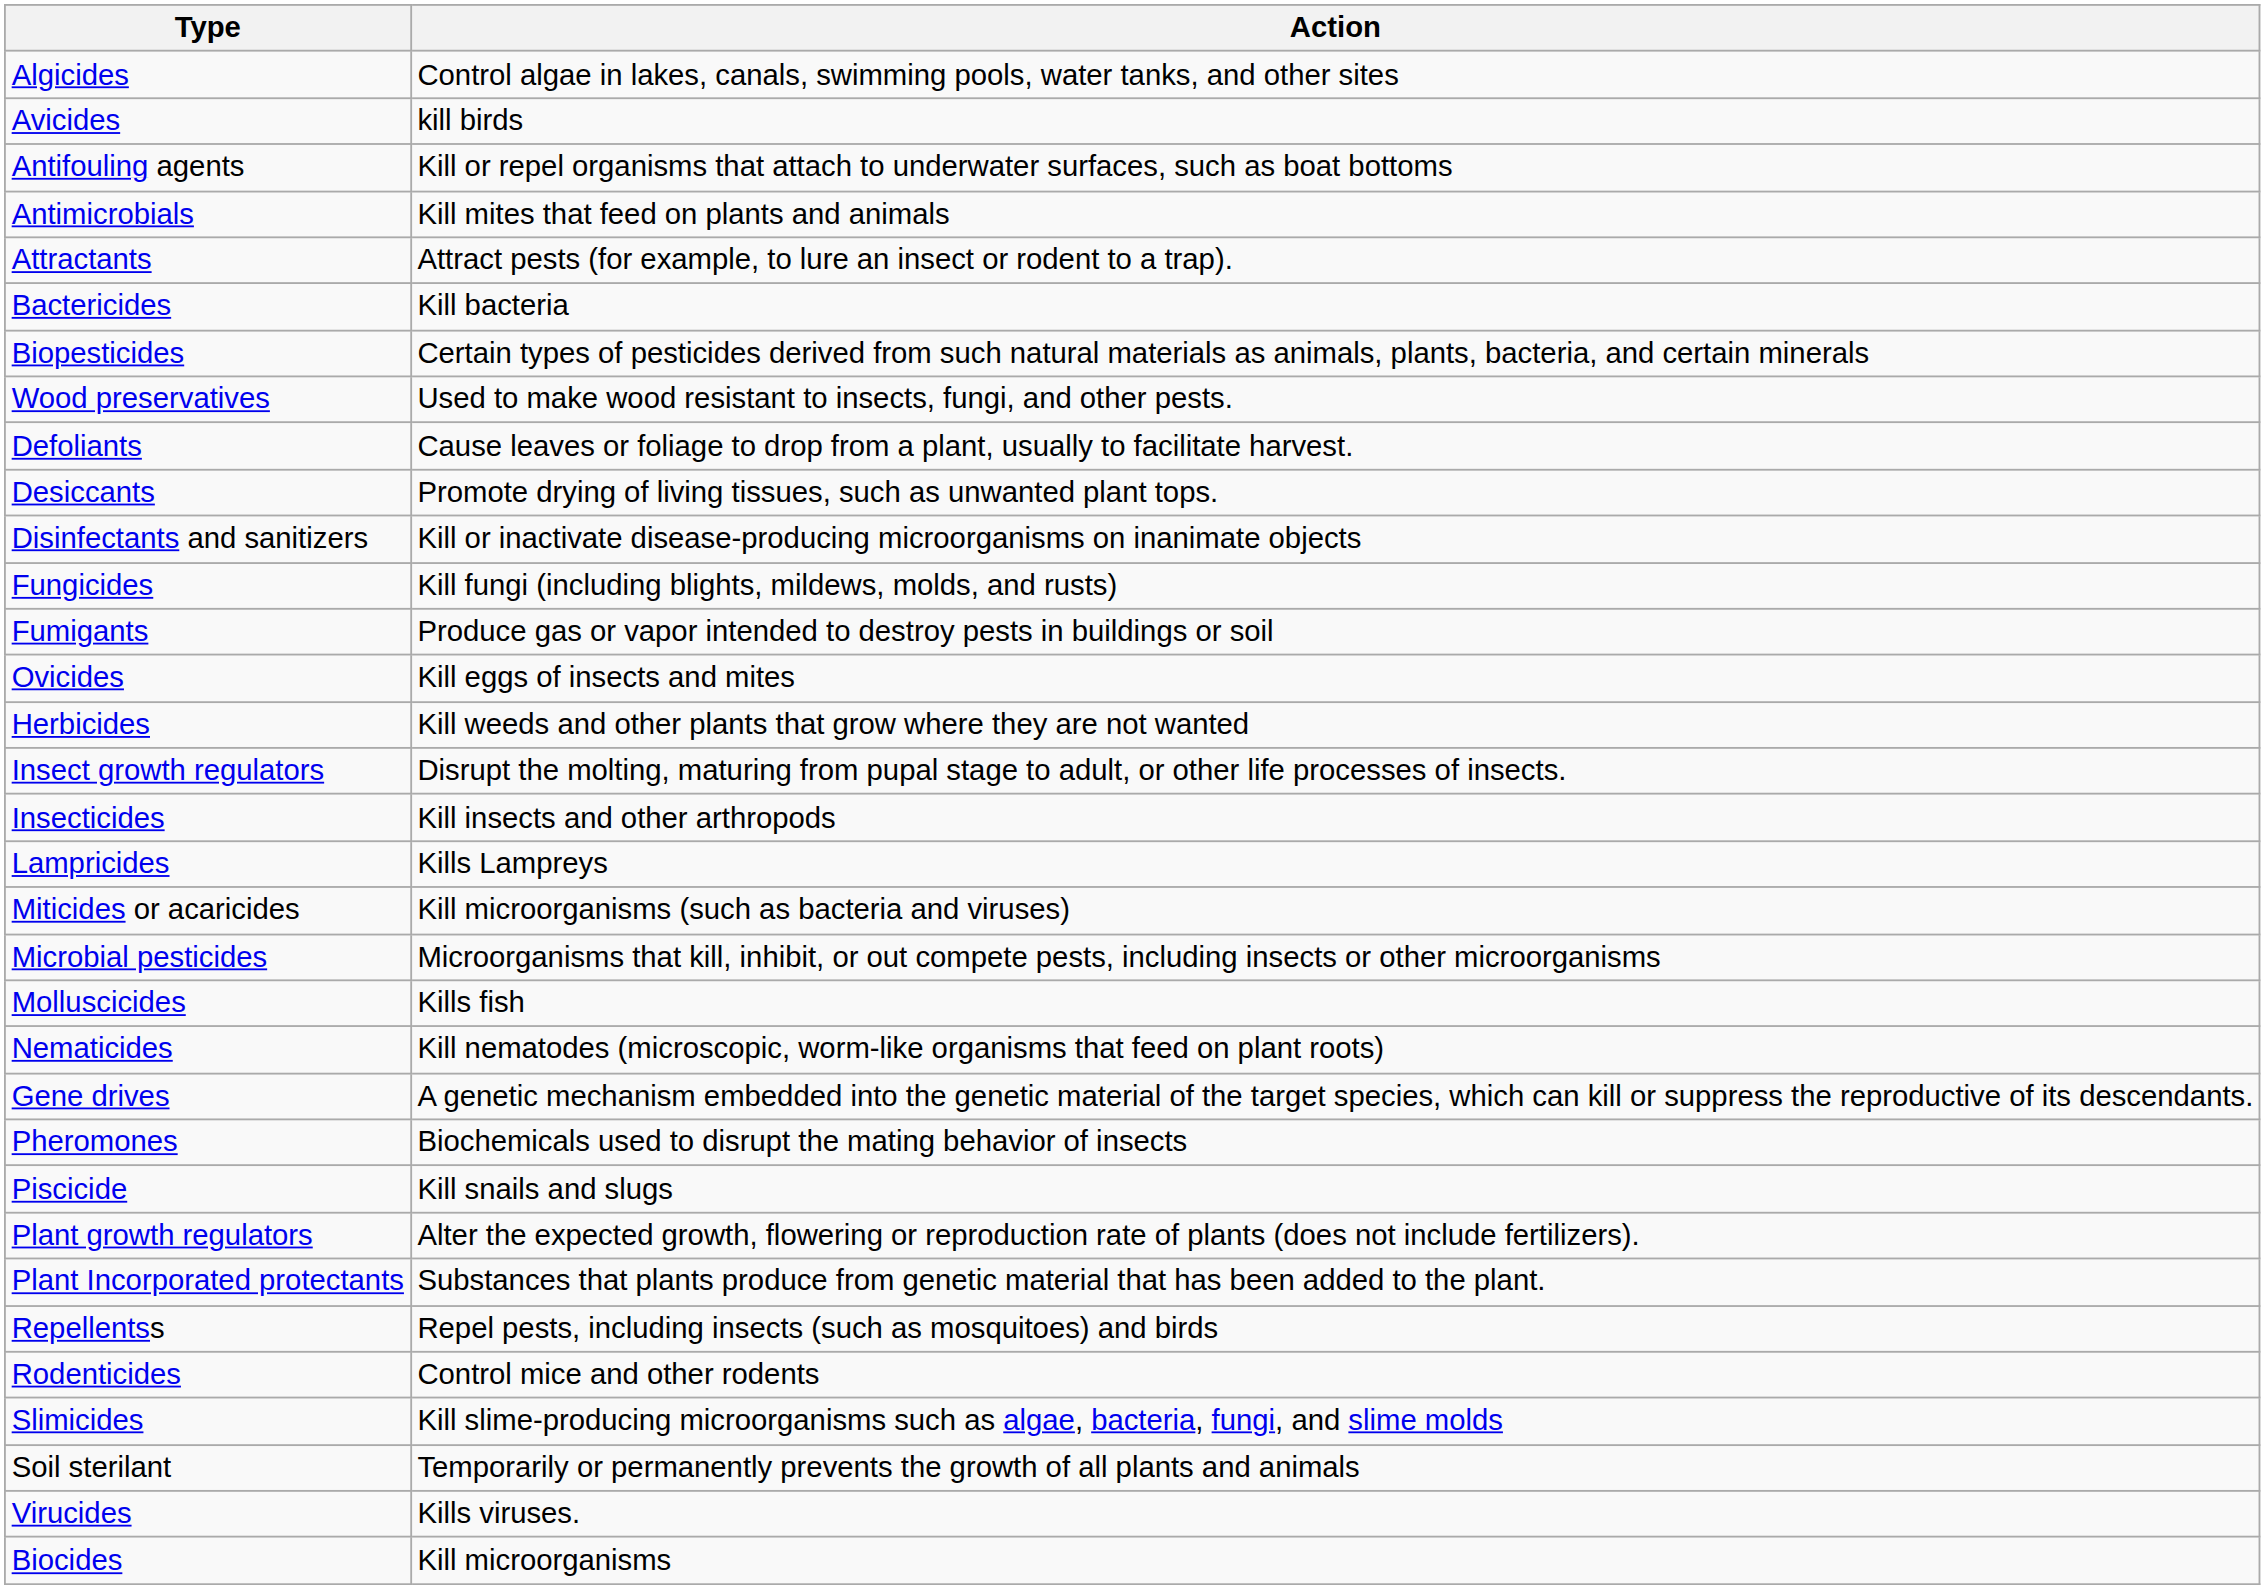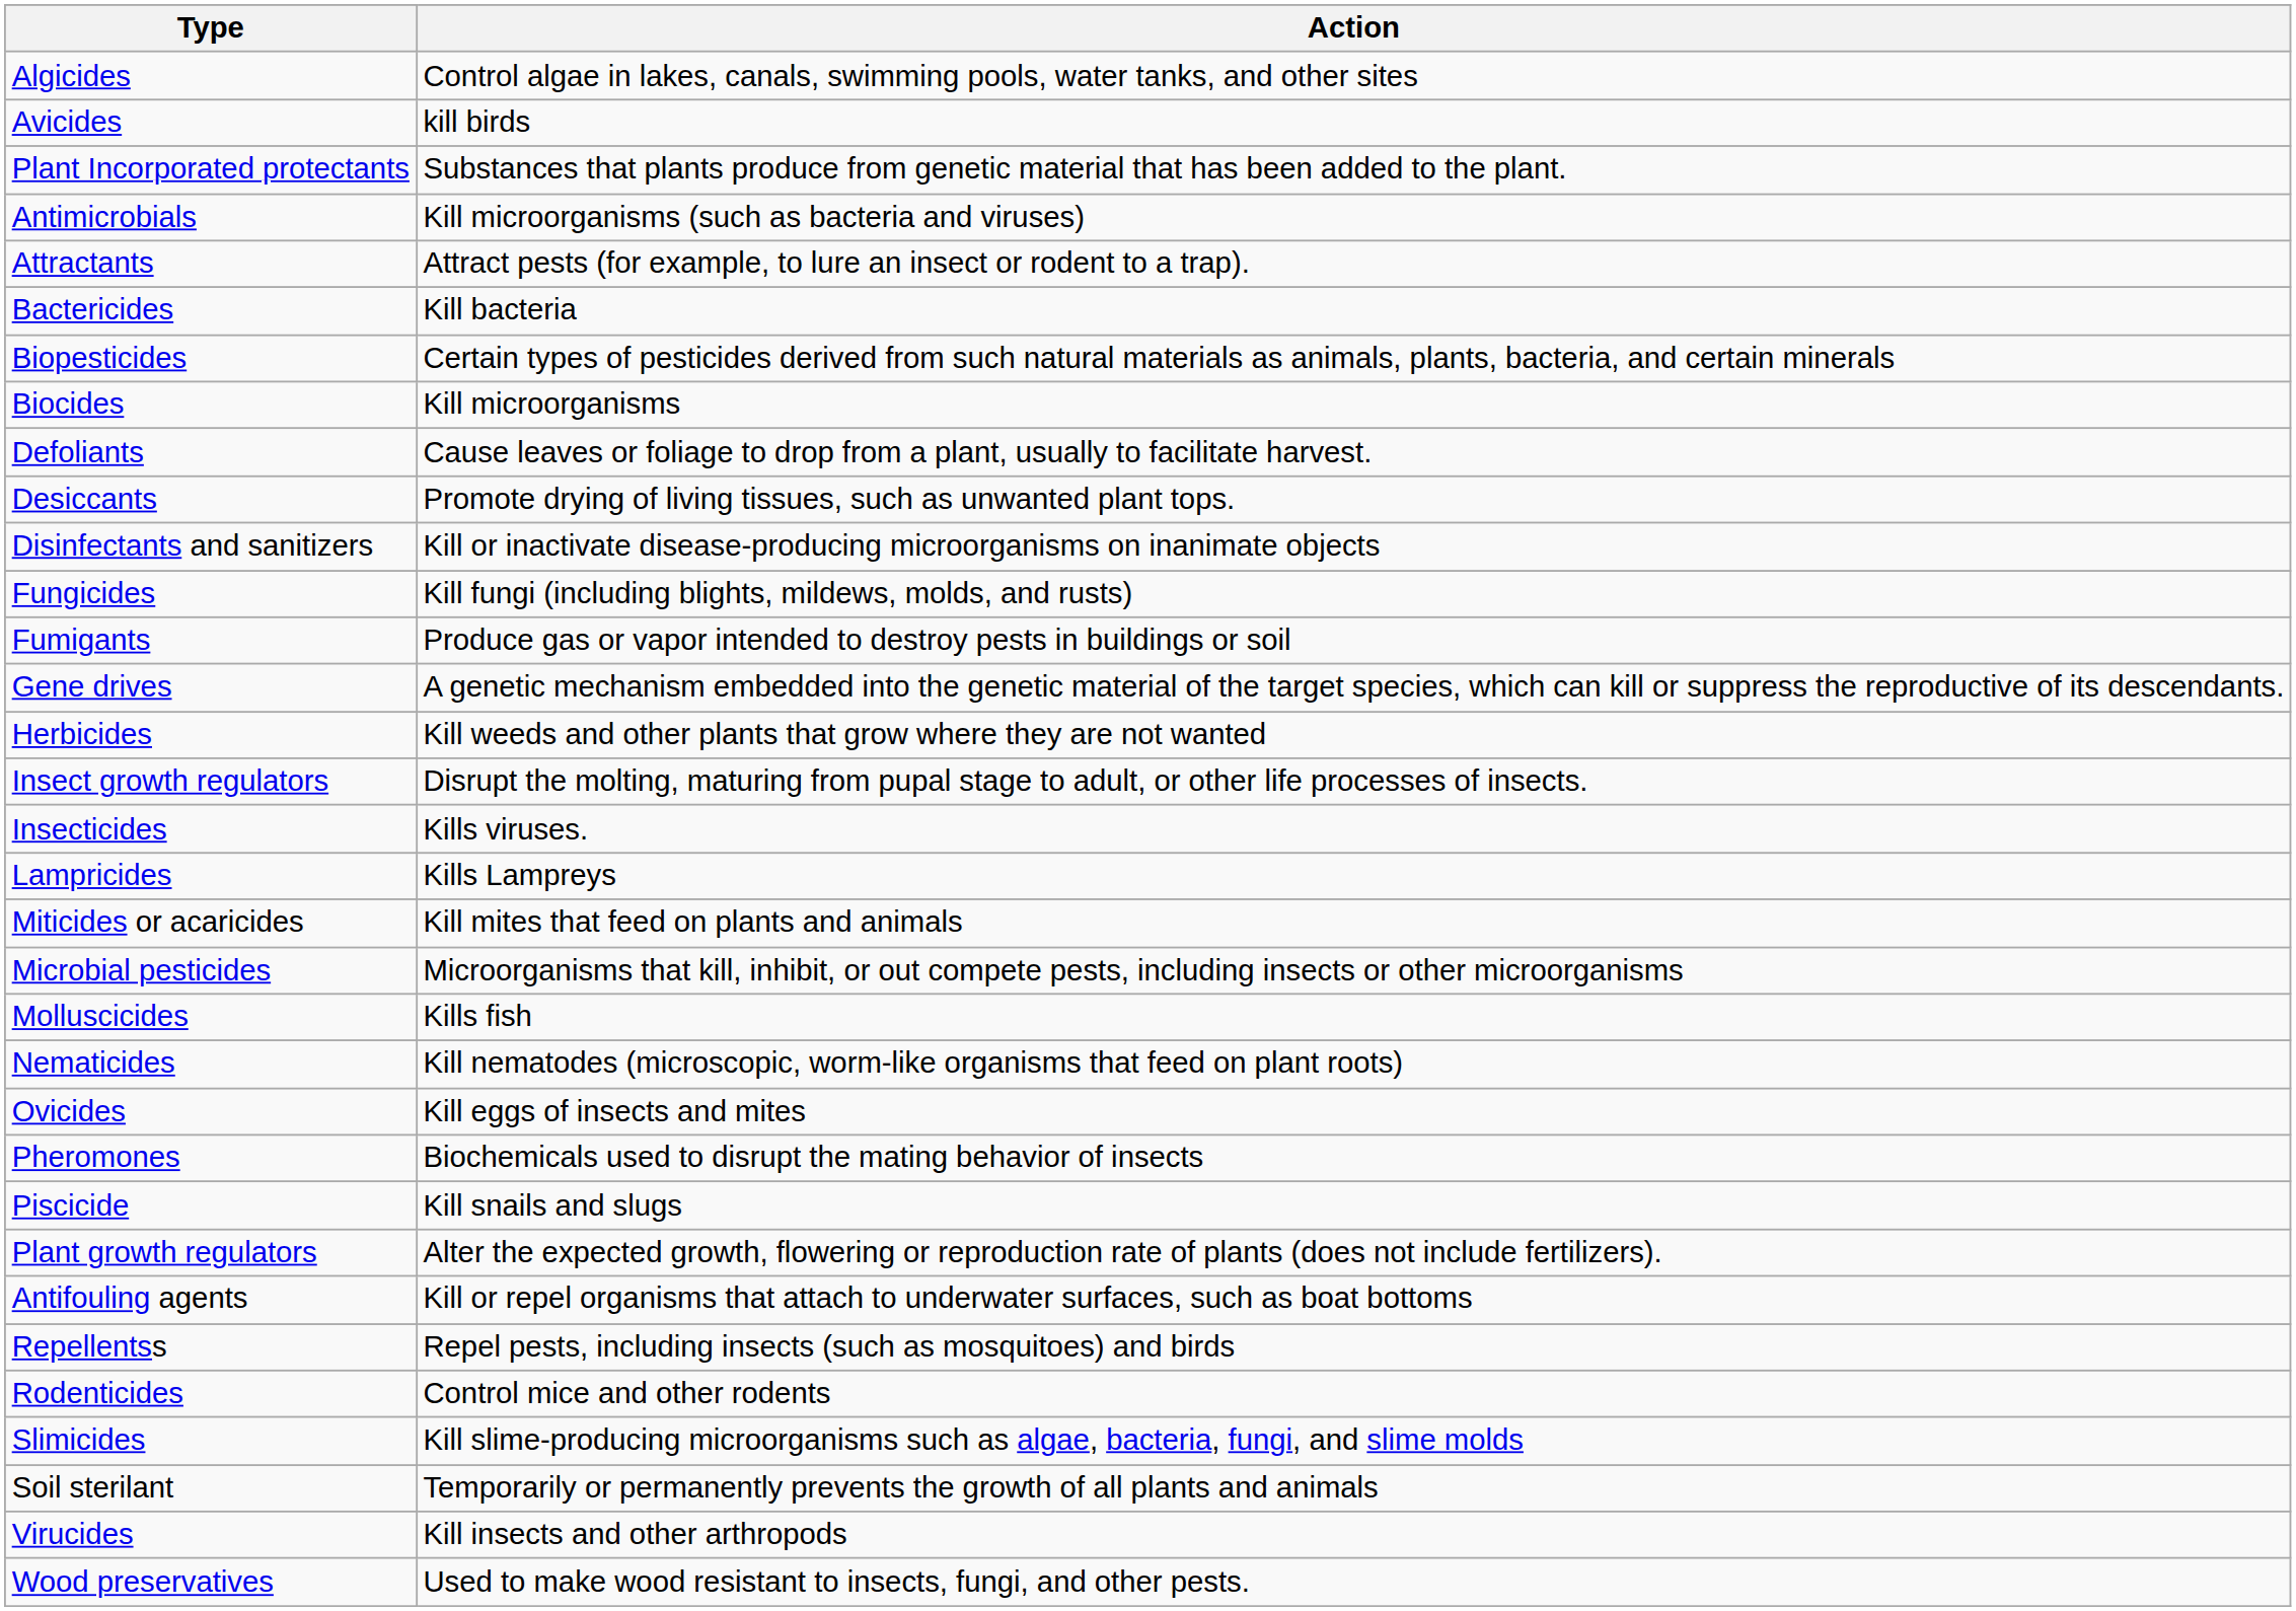rows swapped: Antifouling agents <-> Plant Incorporated protectants
Antimicrobials | Action: Kill mites that feed on plants and animals -> Kill microorganisms (such as bacteria and viruses)
rows swapped: Biocides <-> Wood preservatives
rows swapped: Gene drives <-> Ovicides
Insecticides | Action: Kill insects and other arthropods -> Kills viruses.
Miticides or acaricides | Action: Kill microorganisms (such as bacteria and viruses) -> Kill mites that feed on plants and animals
Virucides | Action: Kills viruses. -> Kill insects and other arthropods
